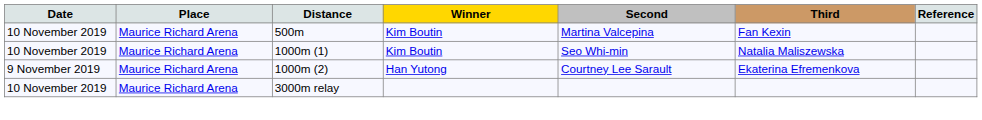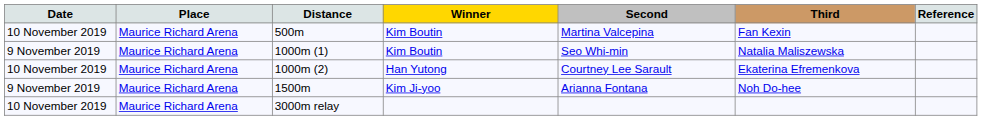1000m (1) | Date: 10 November 2019 -> 9 November 2019
1000m (2) | Date: 9 November 2019 -> 10 November 2019
+ row: 9 November 2019 | Maurice Richard Arena | 1500m | Kim Ji-yoo | Arianna Fontana | Noh Do-hee
